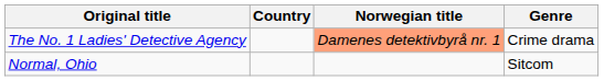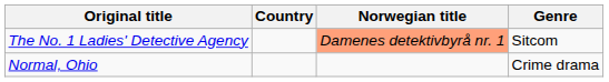The No. 1 Ladies' Detective Agency | Genre: Crime drama -> Sitcom
Normal, Ohio | Genre: Sitcom -> Crime drama
